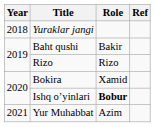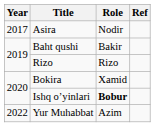+ row: 2017 | Asira | Nodir
- row: 2018 | Yuraklar jangi
Yur Muhabbat | Year: 2021 -> 2022
